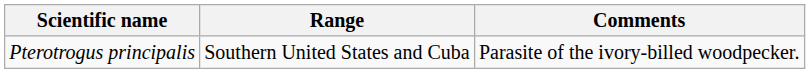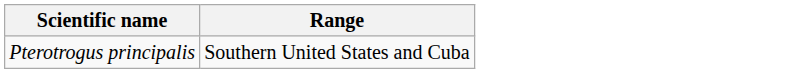- column: Comments | Parasite of the ivory-billed woodpecker.
